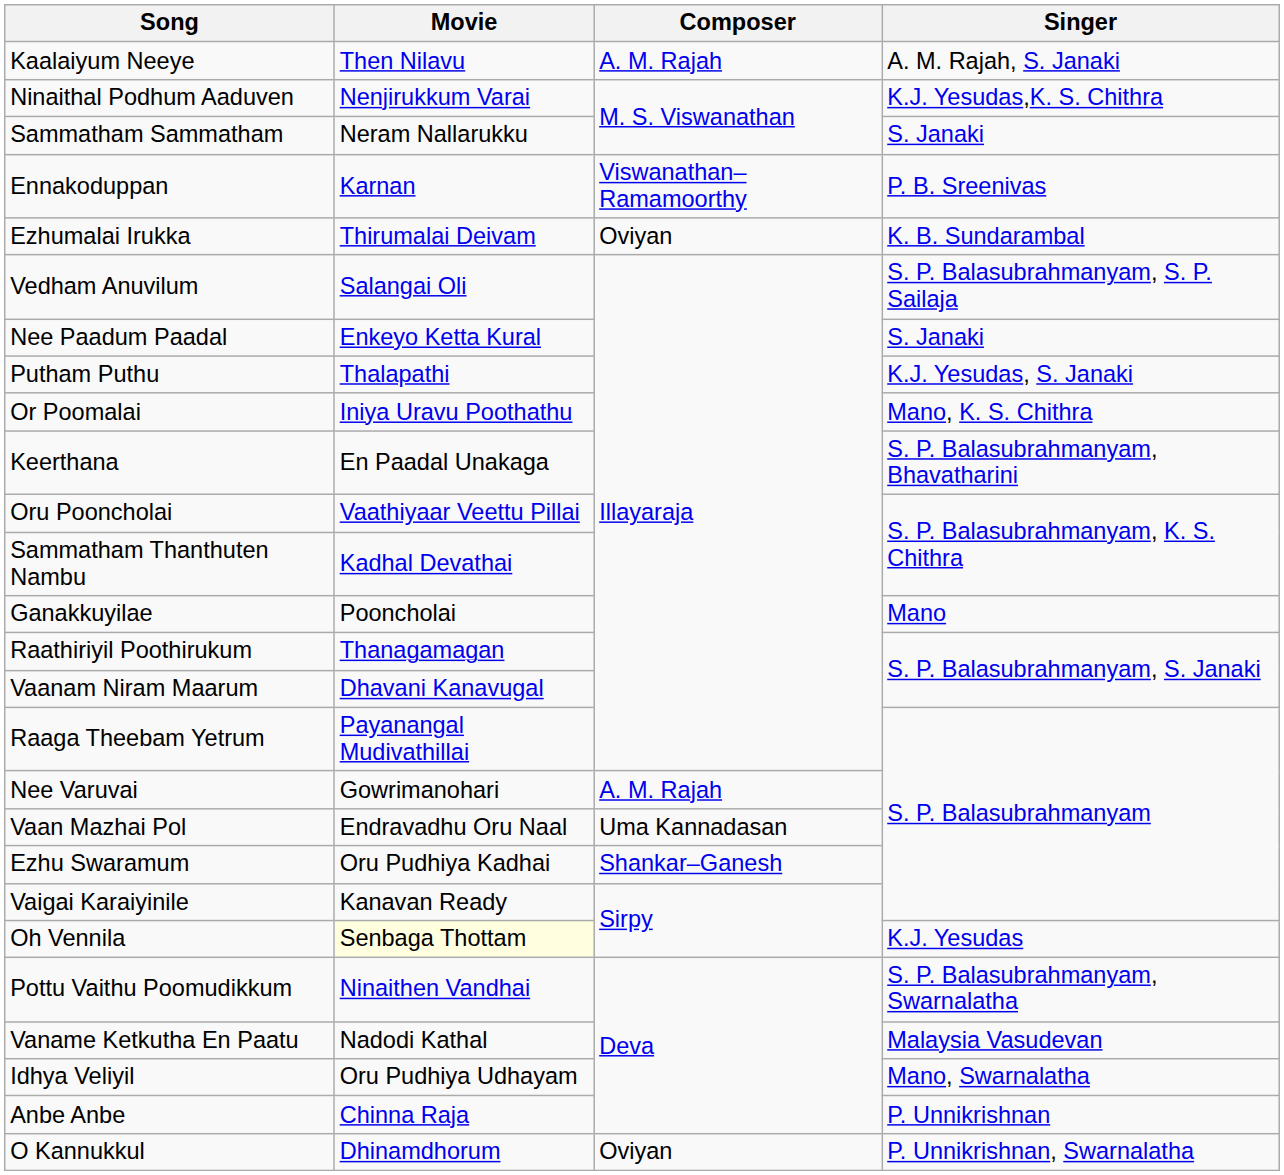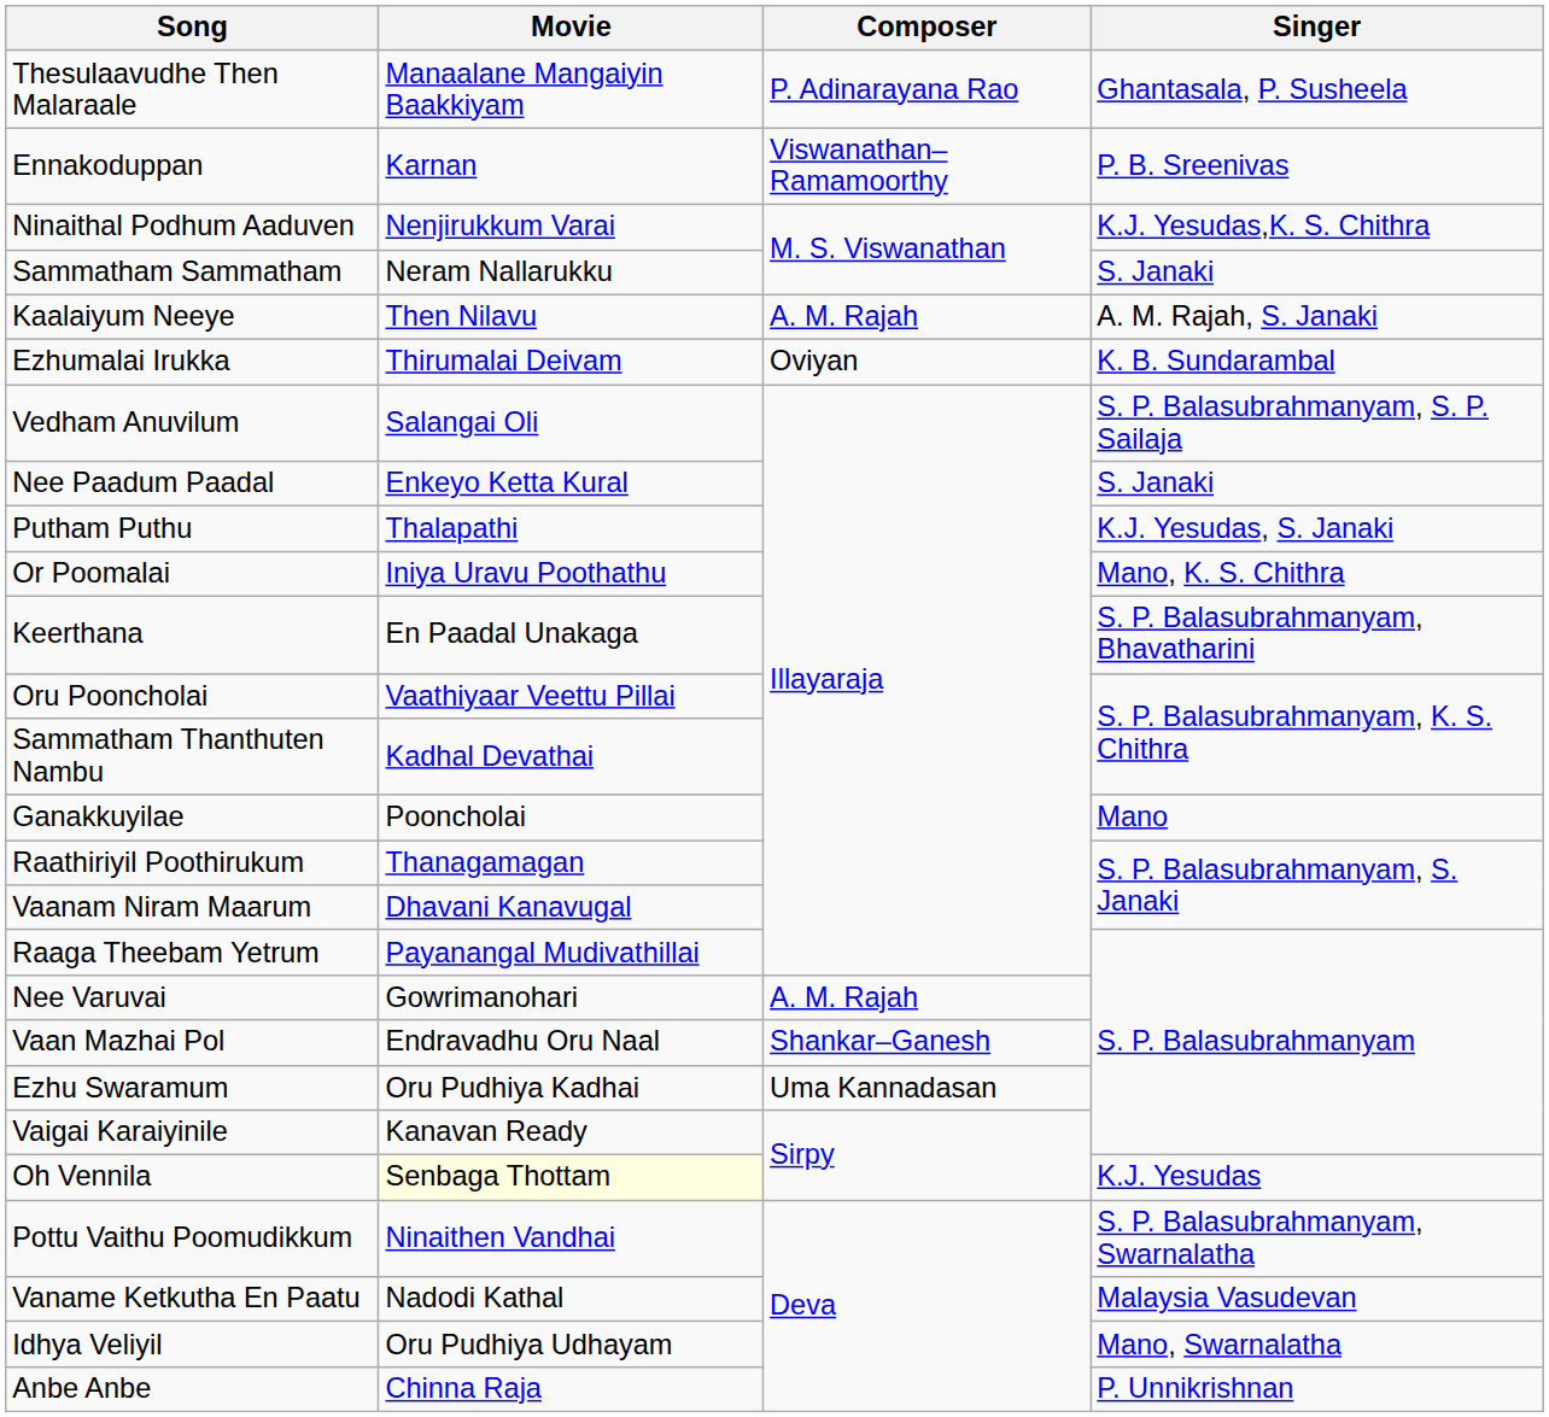+ row: Thesulaavudhe Then Malaraale | Manaalane Mangaiyin Baakkiyam | P. Adinarayana Rao | Ghantasala, P. Susheela
rows swapped: Kaalaiyum Neeye <-> Ennakoduppan
Vaan Mazhai Pol | Composer: Uma Kannadasan -> Shankar–Ganesh
Ezhu Swaramum | Composer: Shankar–Ganesh -> Uma Kannadasan
- row: O Kannukkul | Dhinamdhorum | Oviyan | P. Unnikrishnan, Swarnalatha
